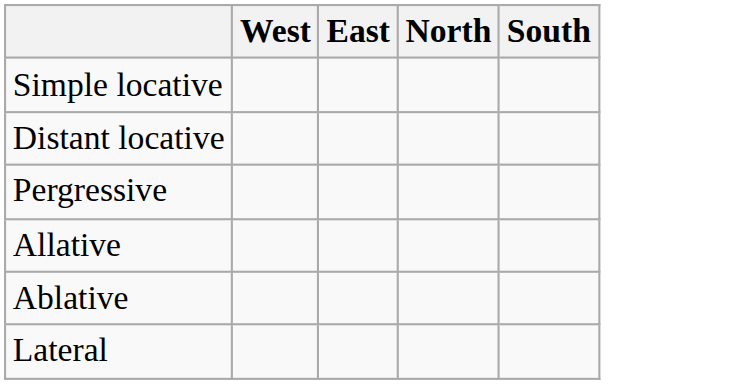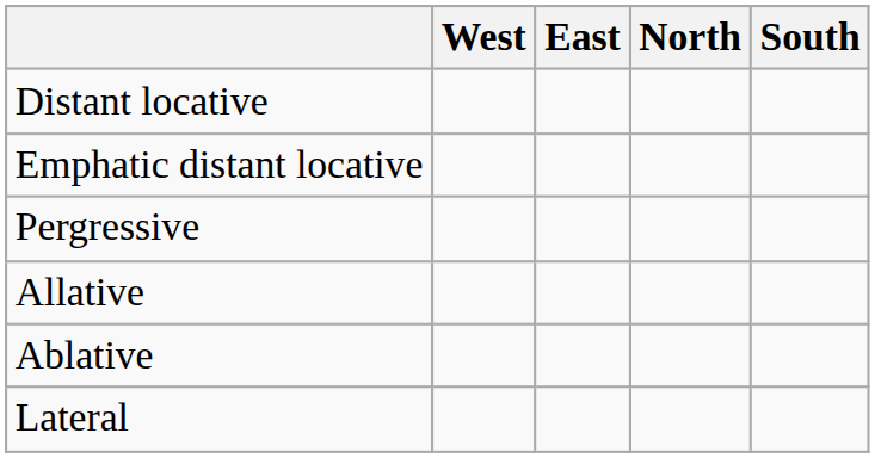- row: Simple locative
+ row: Emphatic distant locative
